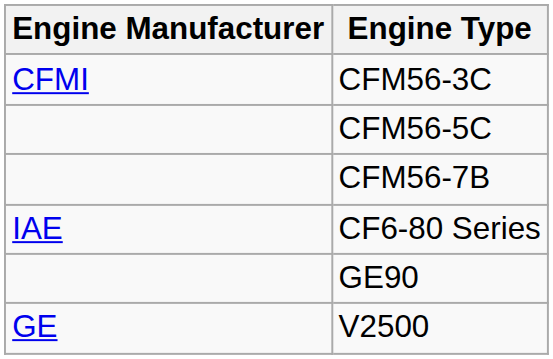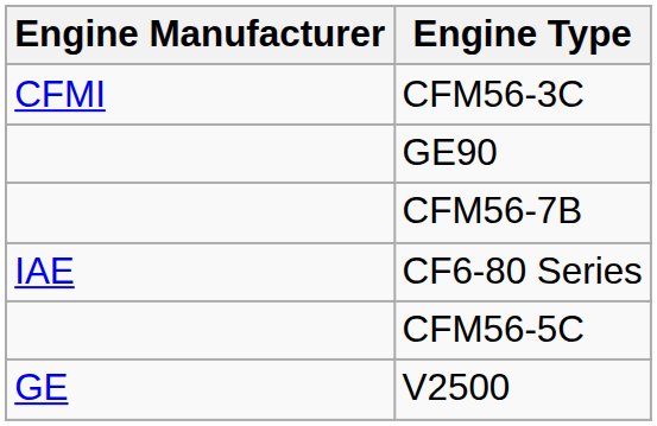rows swapped: CFM56-5C <-> GE90
